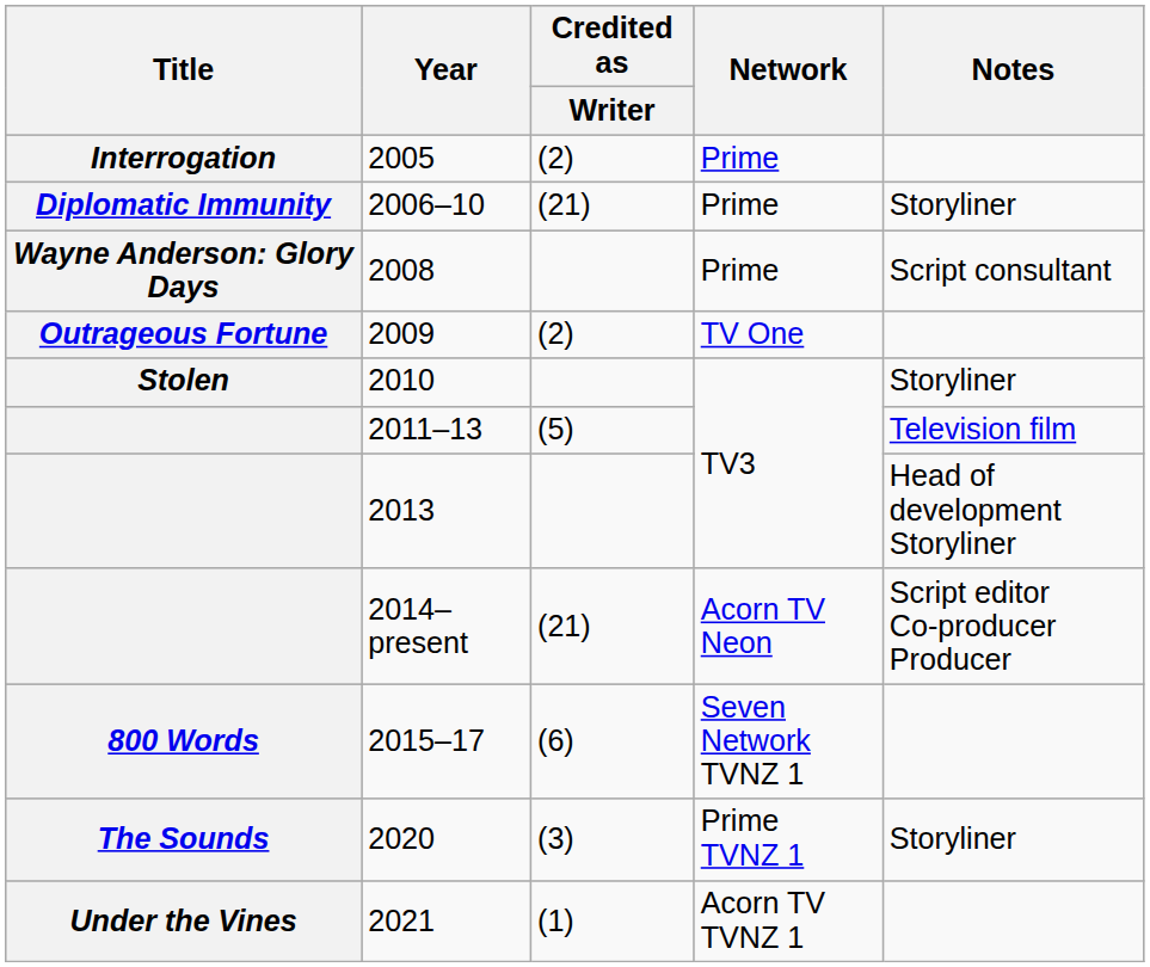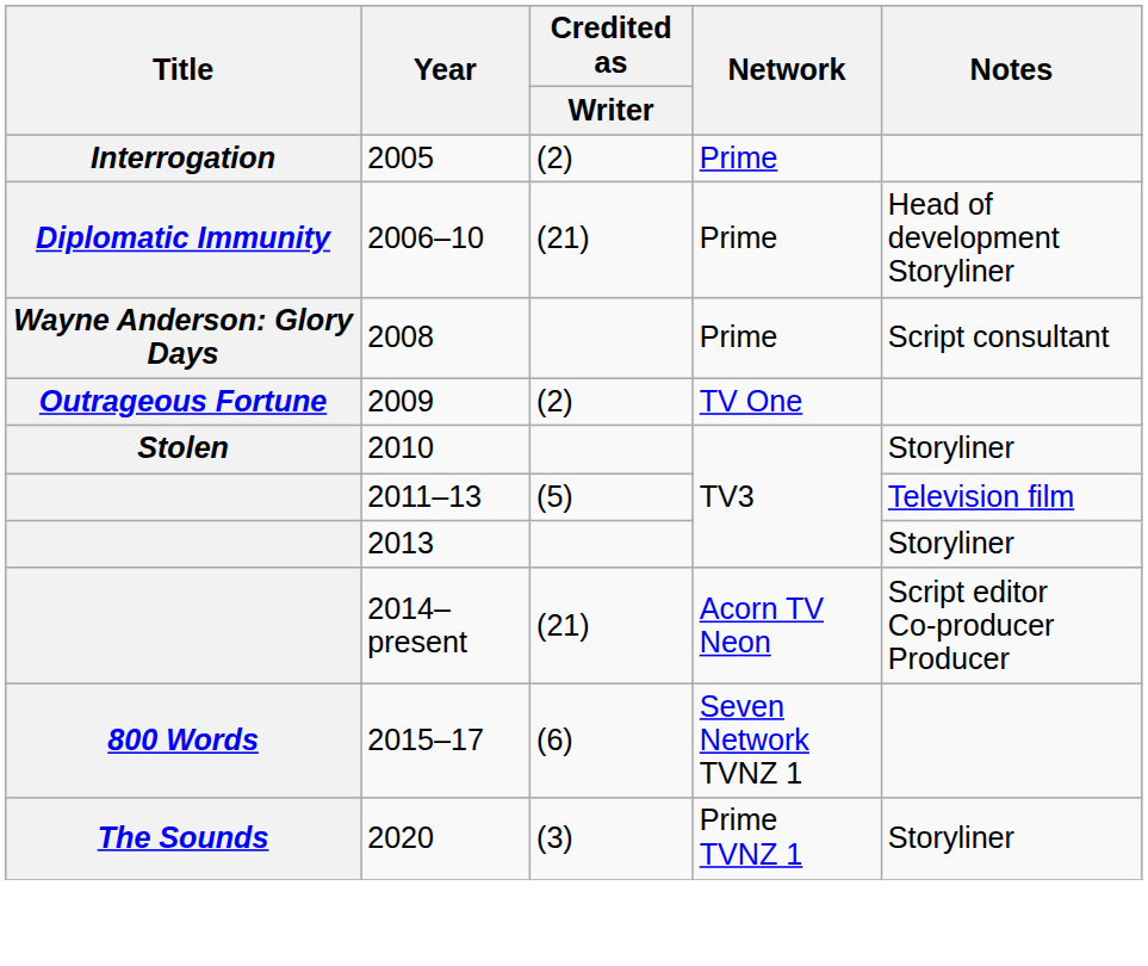2006–10 | Notes: Storyliner -> Head of development Storyliner
2013 | Notes: Head of development Storyliner -> Storyliner
- row: Under the Vines | 2021 | (1) | Acorn TV TVNZ 1
